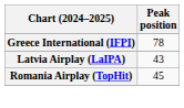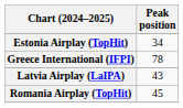+ row: Estonia Airplay (TopHit) | 34
